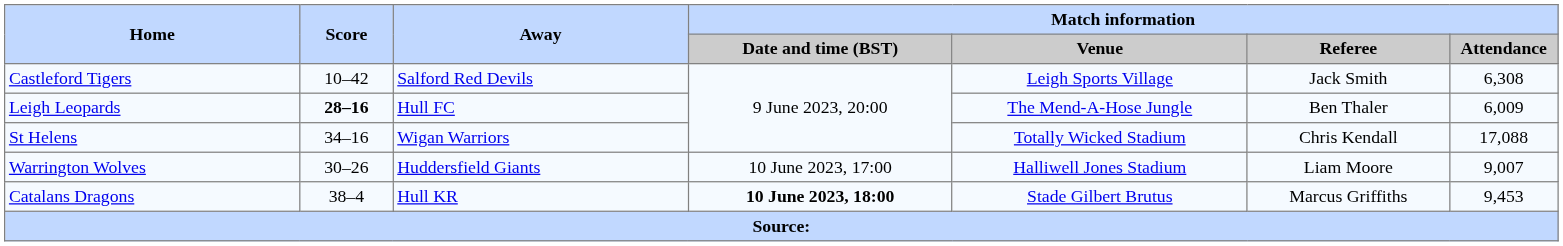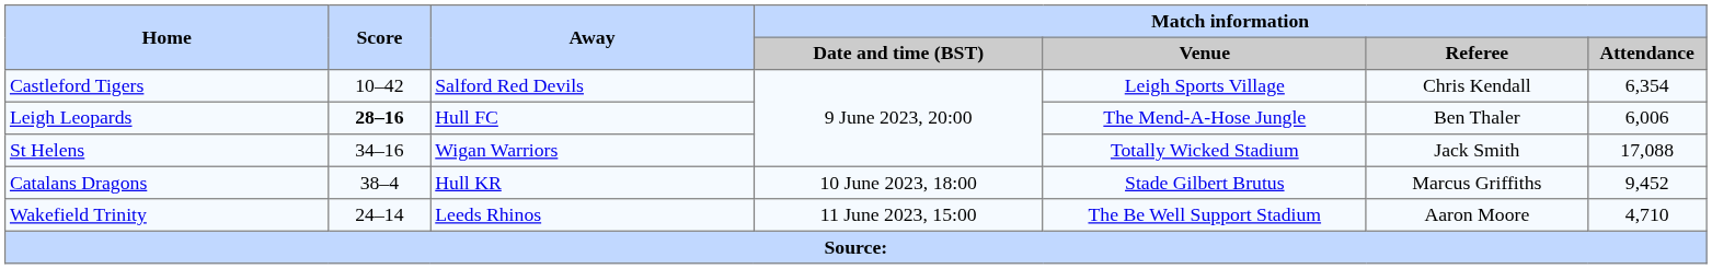Castleford Tigers | Match information / Referee: Jack Smith -> Chris Kendall
Castleford Tigers | Match information / Attendance: 6,308 -> 6,354
Leigh Leopards | Match information / Attendance: 6,009 -> 6,006
St Helens | Match information / Referee: Chris Kendall -> Jack Smith
- row: Warrington Wolves | 30–26 | Huddersfield Giants | 10 June 2023, 17:00 | Halliwell Jones Stadium | Liam Moore | 9,007
Catalans Dragons | Match information / Date and time (BST): bold -> normal
Catalans Dragons | Match information / Attendance: 9,453 -> 9,452
+ row: Wakefield Trinity | 24–14 | Leeds Rhinos | 11 June 2023, 15:00 | The Be Well Support Stadium | Aaron Moore | 4,710
